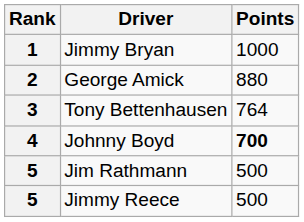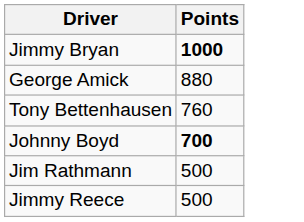- column: Rank | 1 | 2 | 3 | 4 | 5 | 5
Jimmy Bryan | Points: normal -> bold
Tony Bettenhausen | Points: 764 -> 760
